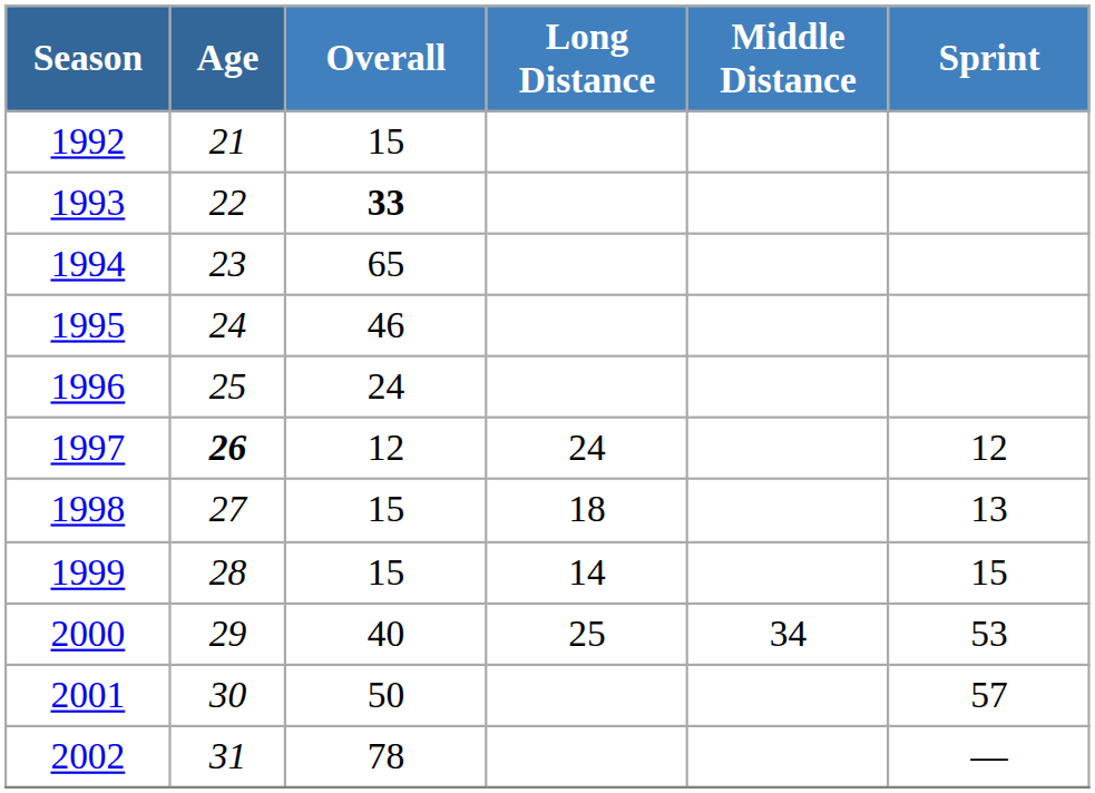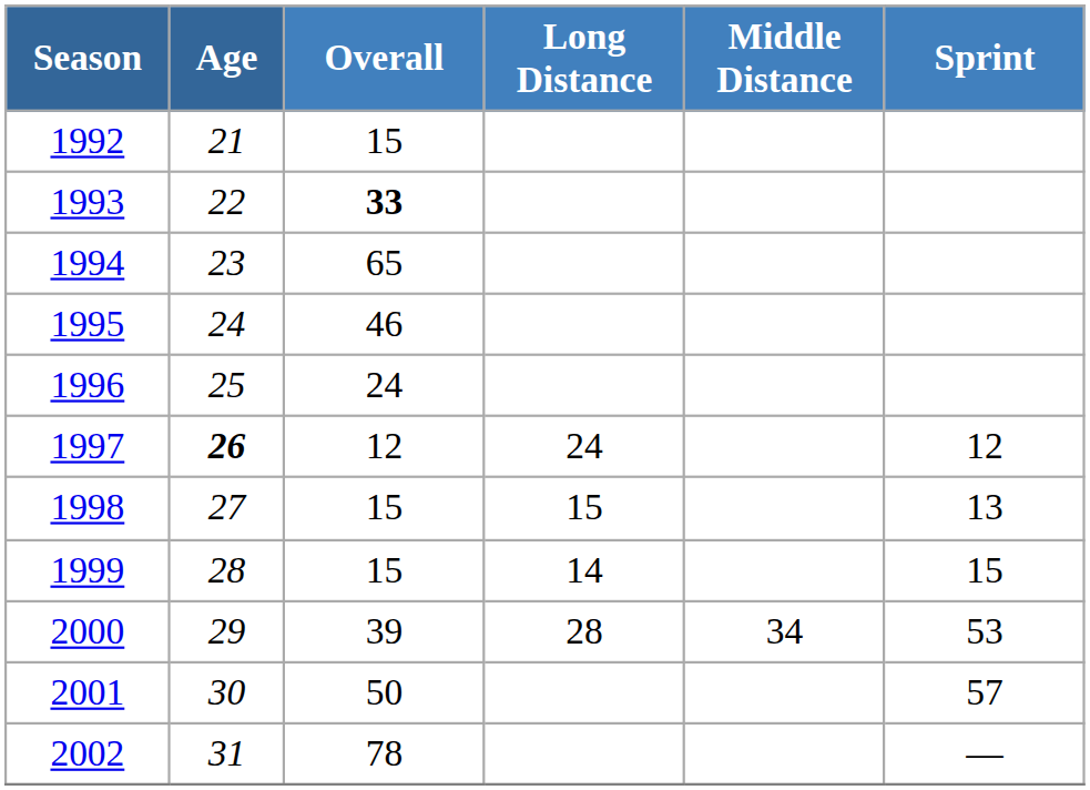1998 | Long Distance: 18 -> 15
2000 | Overall: 40 -> 39
2000 | Long Distance: 25 -> 28
